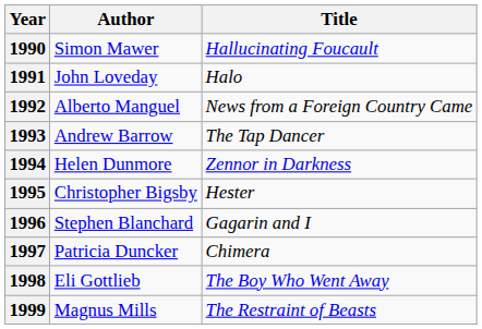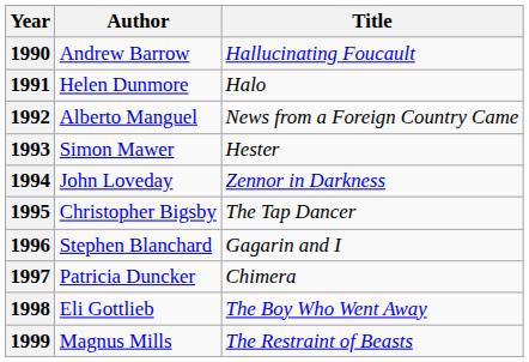1990 | Author: Simon Mawer -> Andrew Barrow
1991 | Author: John Loveday -> Helen Dunmore
1993 | Author: Andrew Barrow -> Simon Mawer
1993 | Title: The Tap Dancer -> Hester
1994 | Author: Helen Dunmore -> John Loveday
1995 | Title: Hester -> The Tap Dancer
